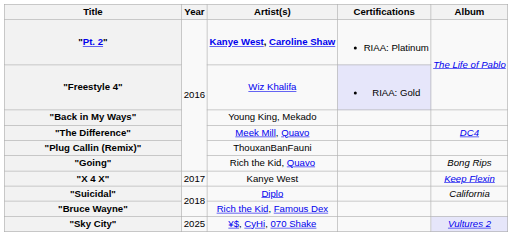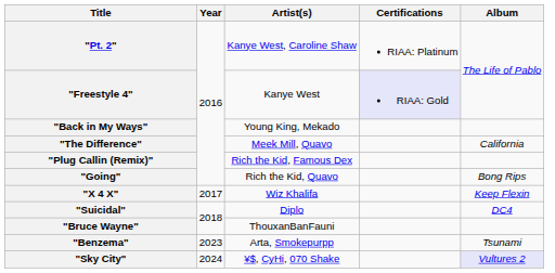"Pt. 2" | Artist(s): bold -> normal
"Freestyle 4" | Artist(s): Wiz Khalifa -> Kanye West
"The Difference" | Album: DC4 -> California
"Plug Callin (Remix)" | Artist(s): ThouxanBanFauni -> Rich the Kid, Famous Dex
"X 4 X" | Artist(s): Kanye West -> Wiz Khalifa
"Suicidal" | Album: California -> DC4
"Bruce Wayne" | Artist(s): Rich the Kid, Famous Dex -> ThouxanBanFauni
+ row: "Benzema" | 2023 | Arta, Smokepurpp | Tsunami
"Sky City" | Year: 2025 -> 2024
